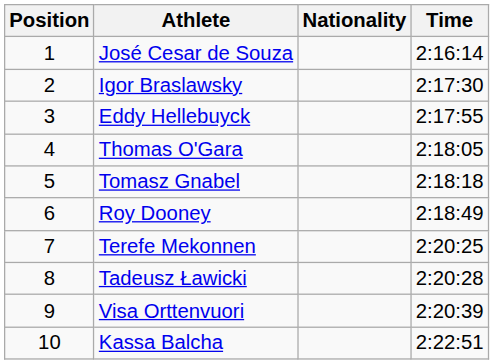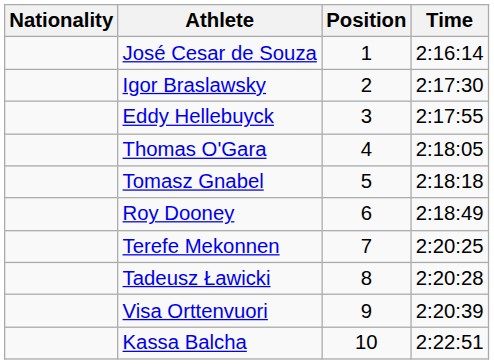columns swapped: Position <-> Nationality
